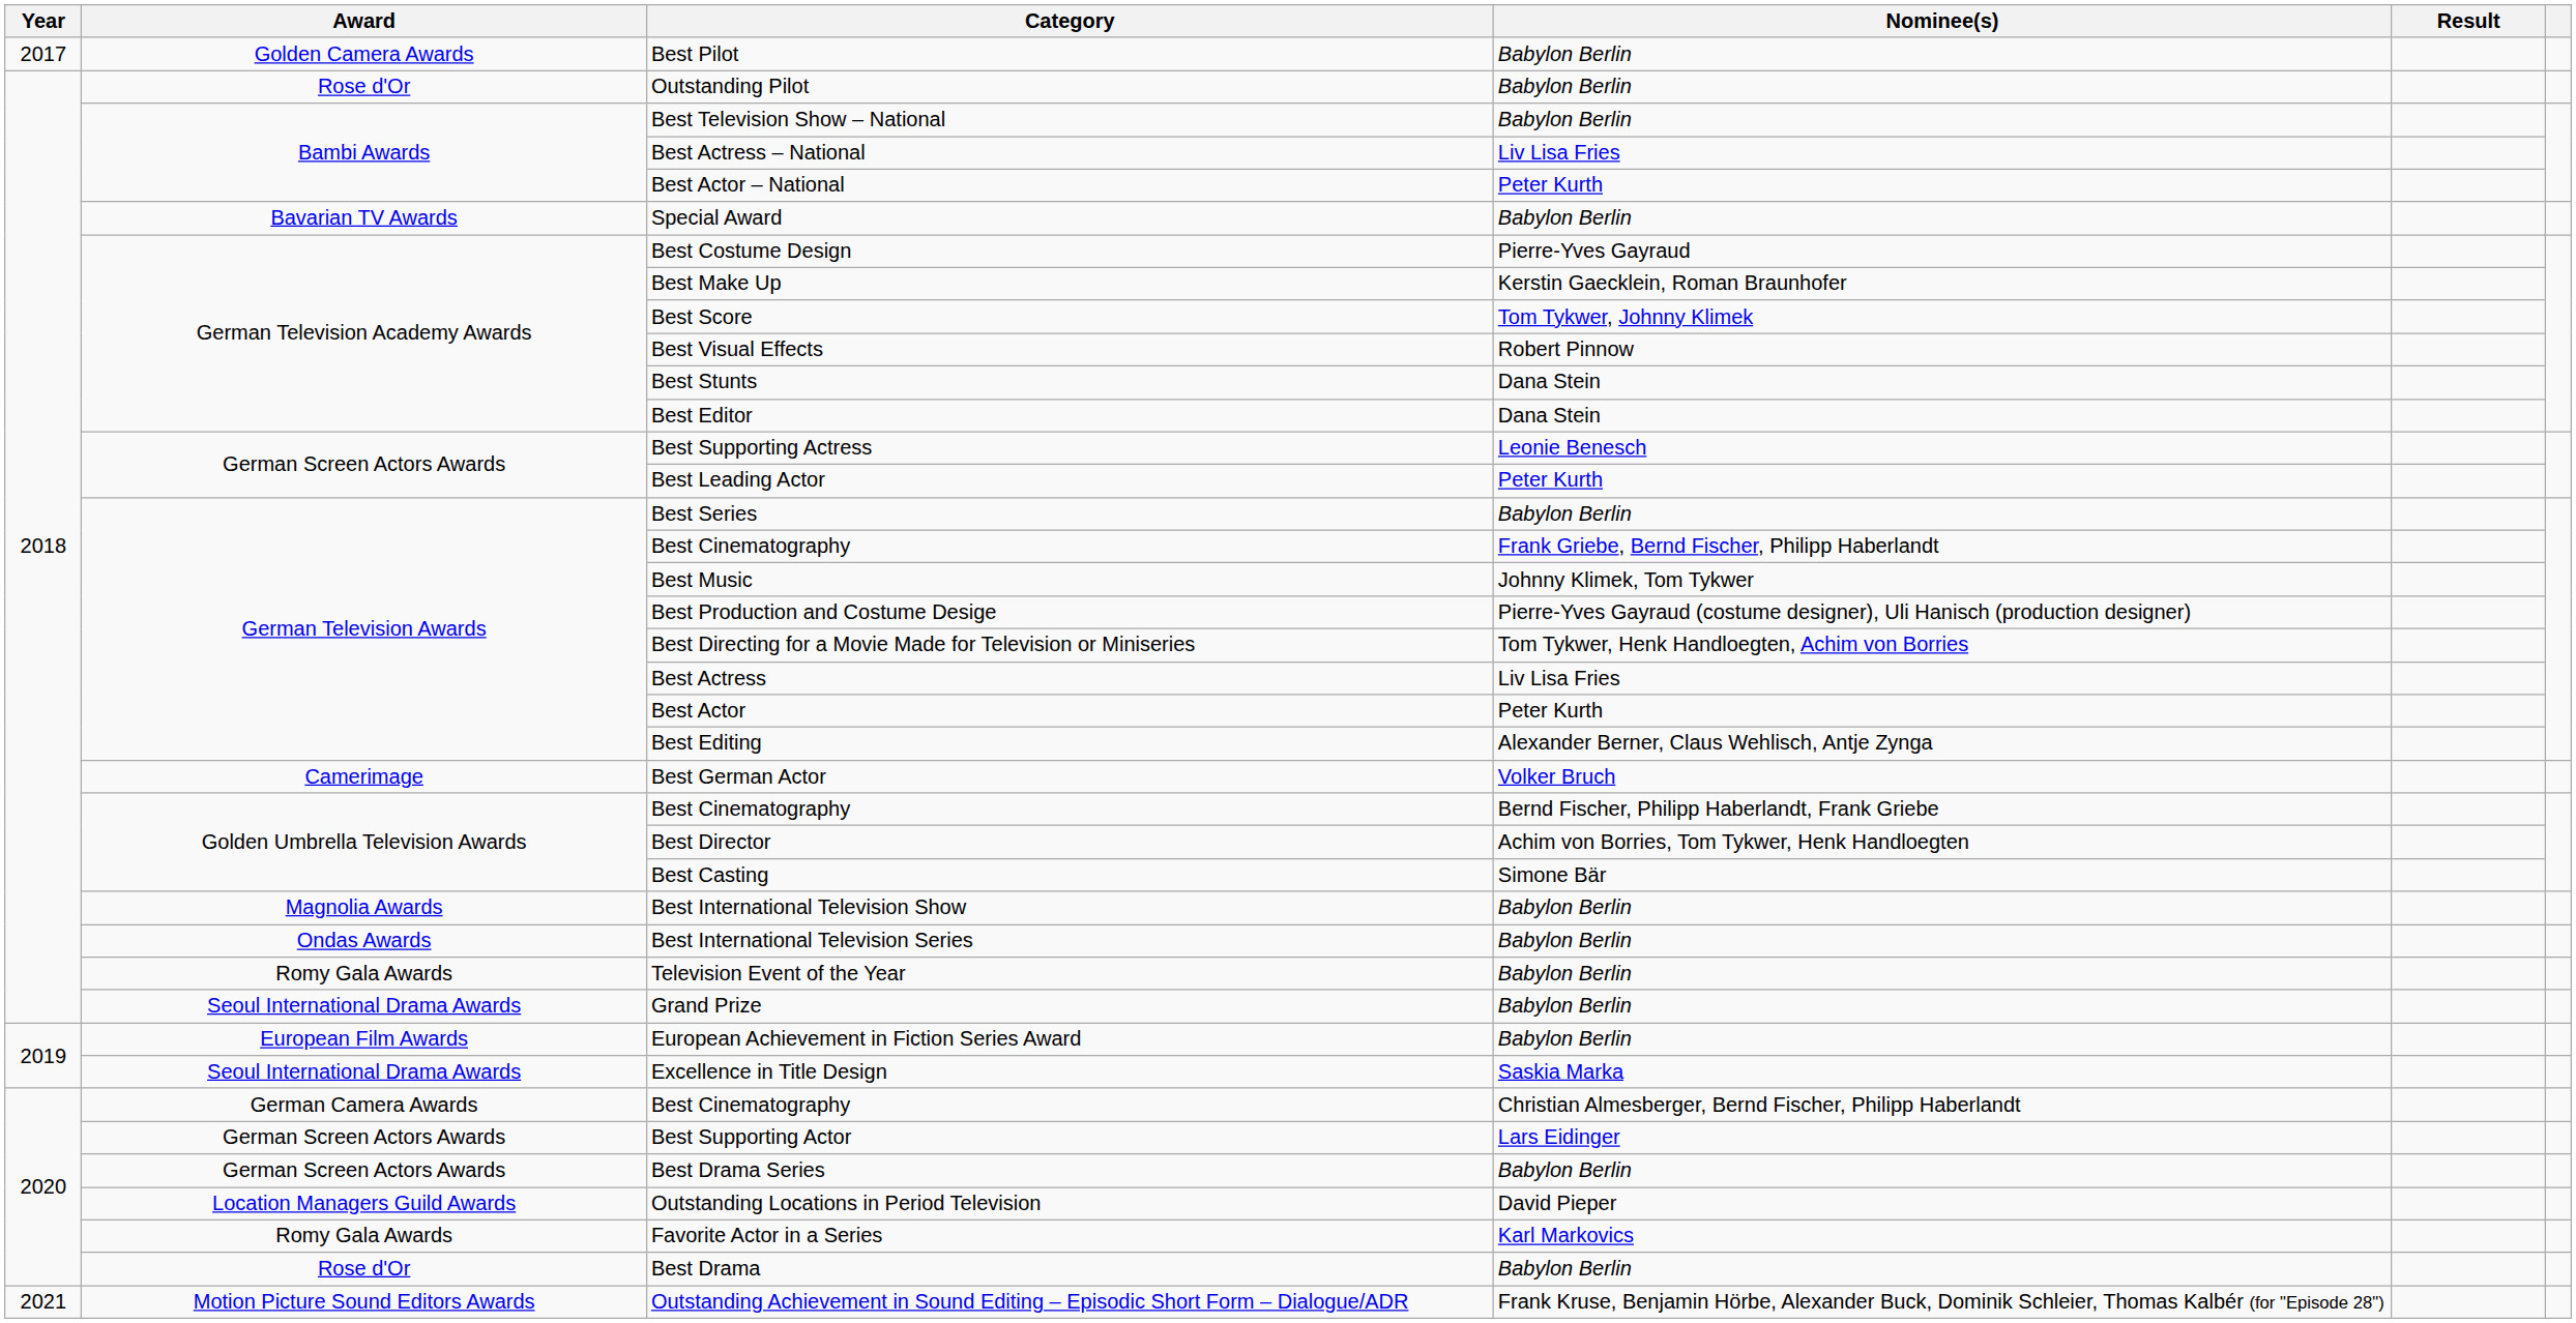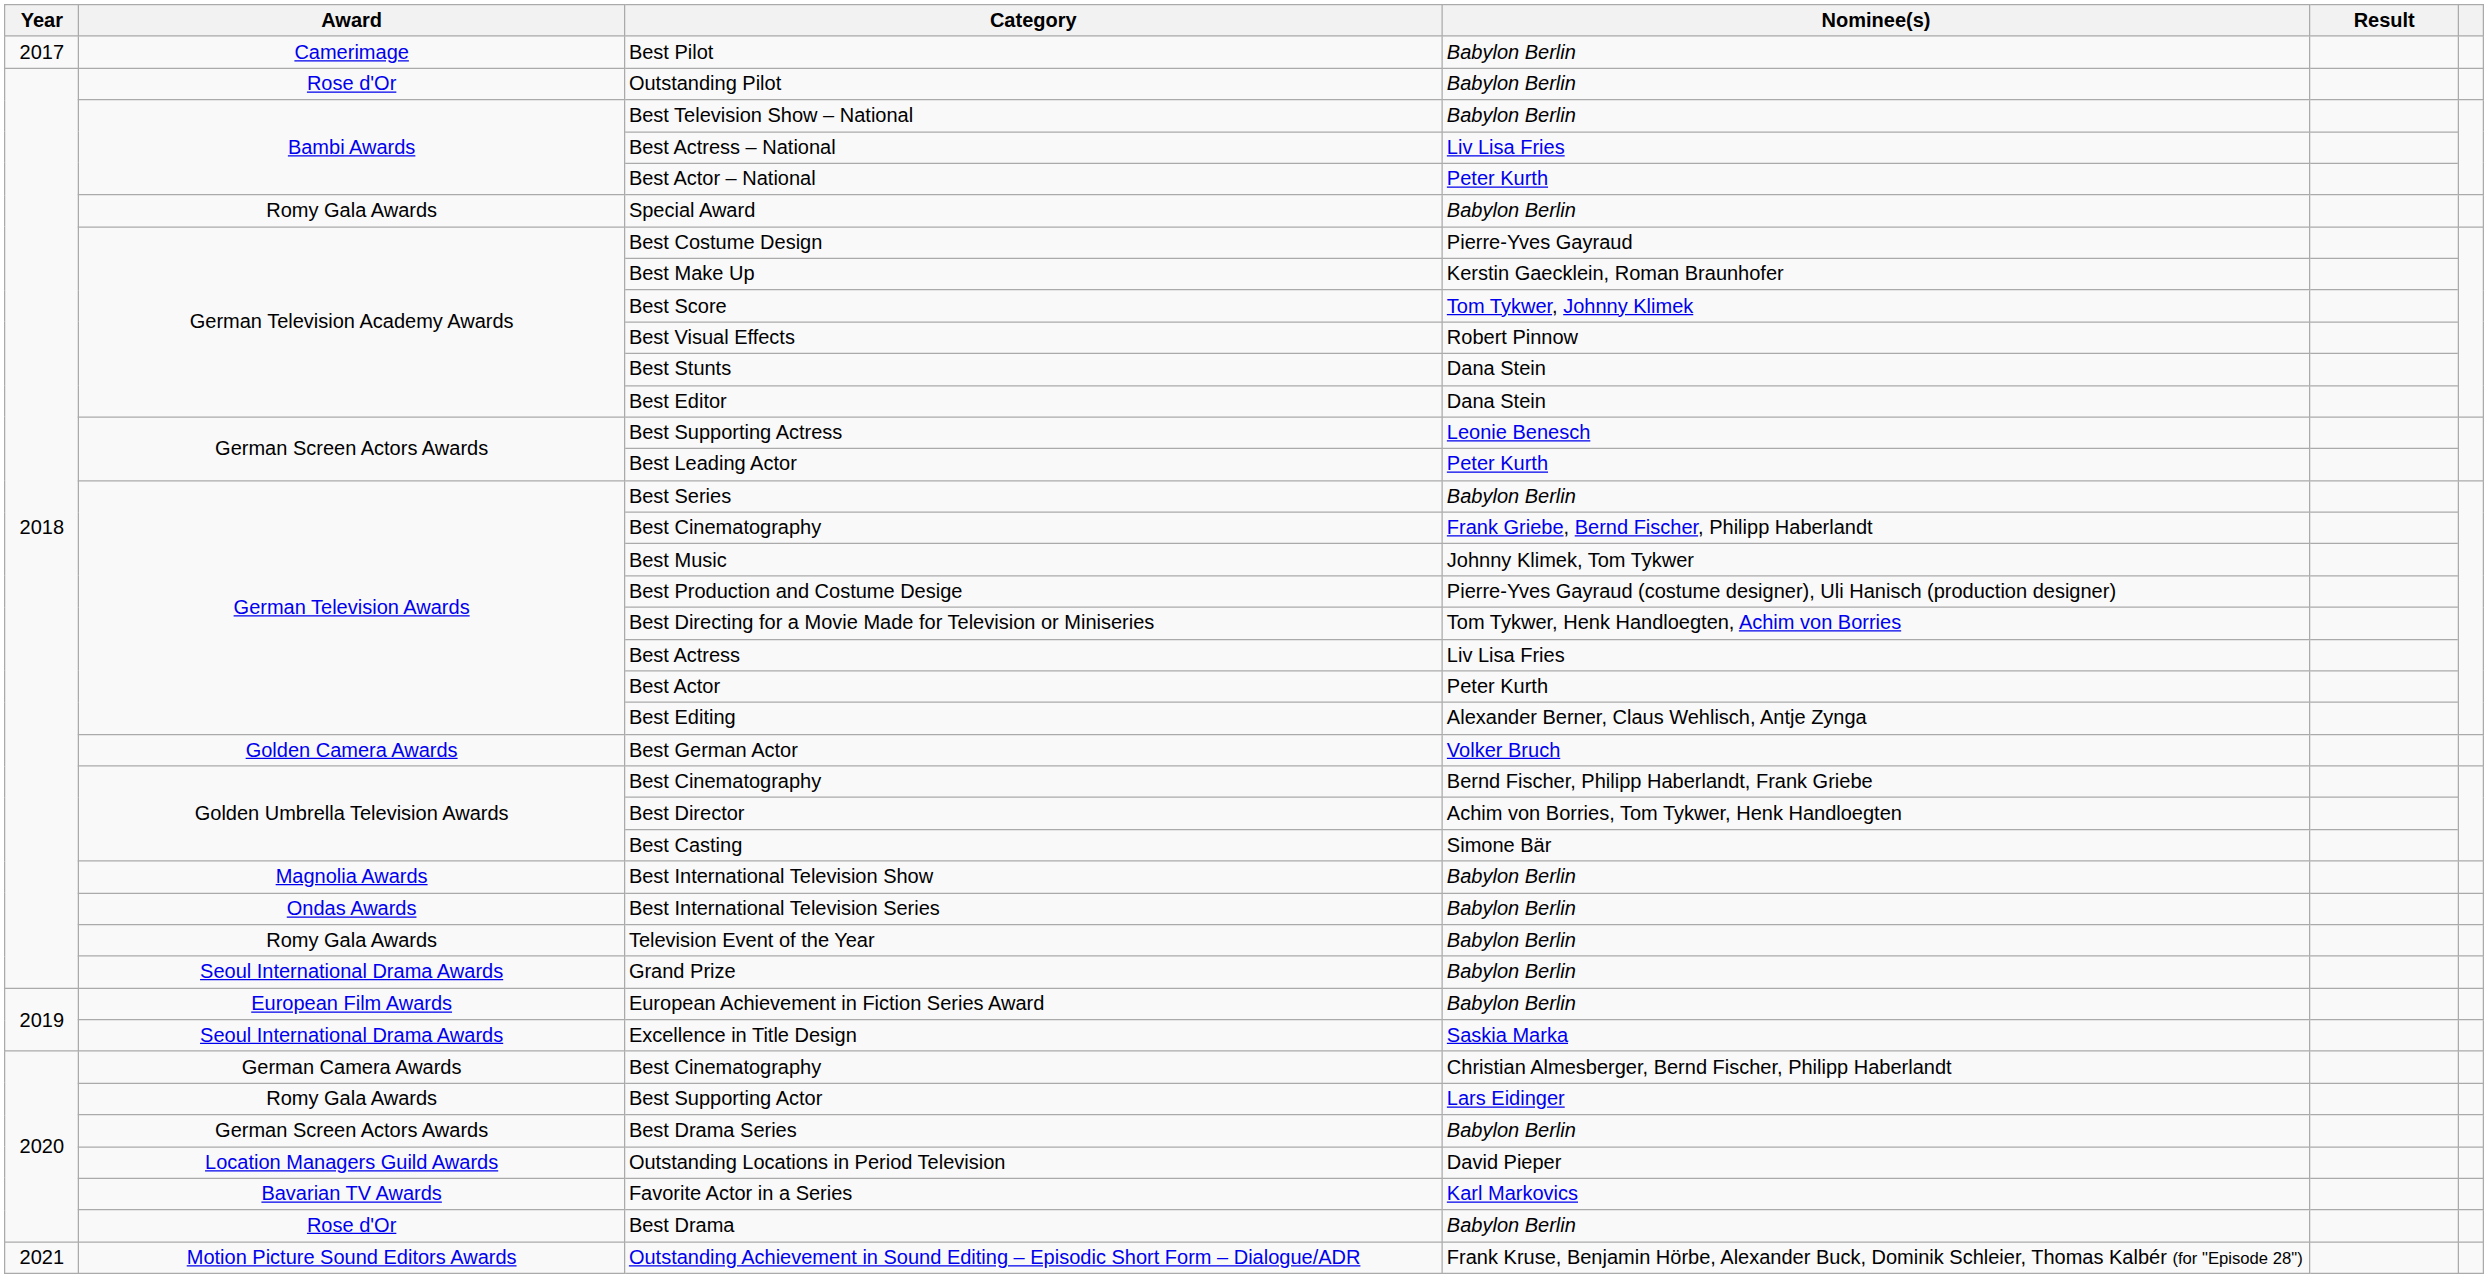Best Pilot | Award: Golden Camera Awards -> Camerimage
Special Award | Award: Bavarian TV Awards -> Romy Gala Awards
Best German Actor | Award: Camerimage -> Golden Camera Awards
Best Supporting Actor | Award: German Screen Actors Awards -> Romy Gala Awards
Favorite Actor in a Series | Award: Romy Gala Awards -> Bavarian TV Awards
